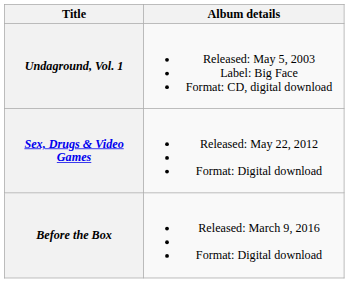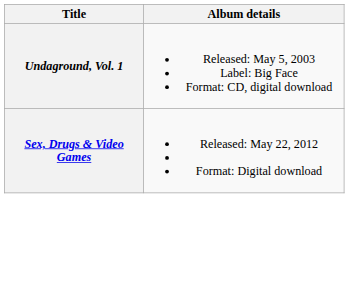- row: Before the Box | Released: March 9, 2016 Format: Digital download
